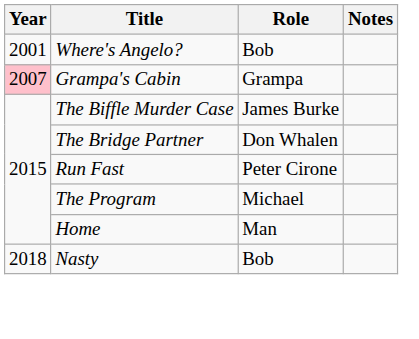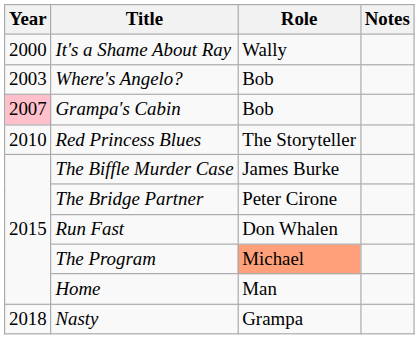+ row: 2000 | It's a Shame About Ray | Wally
Where's Angelo? | Year: 2001 -> 2003
Grampa's Cabin | Role: Grampa -> Bob
+ row: 2010 | Red Princess Blues | The Storyteller
The Bridge Partner | Role: Don Whalen -> Peter Cirone
Run Fast | Role: Peter Cirone -> Don Whalen
The Program | Role: no background -> lightsalmon background
Nasty | Role: Bob -> Grampa
